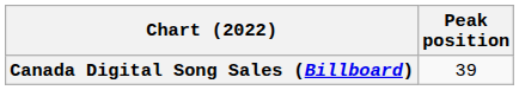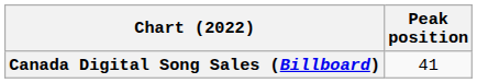Canada Digital Song Sales (Billboard) | Peak position: 39 -> 41
